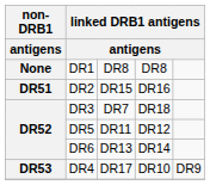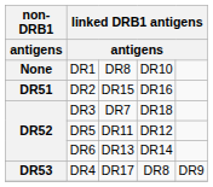DR1 | column 4: DR8 -> DR10
DR4 | column 4: DR10 -> DR8
